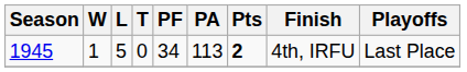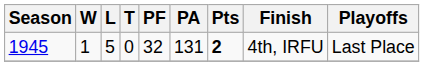1945 | PF: 34 -> 32
1945 | PA: 113 -> 131
